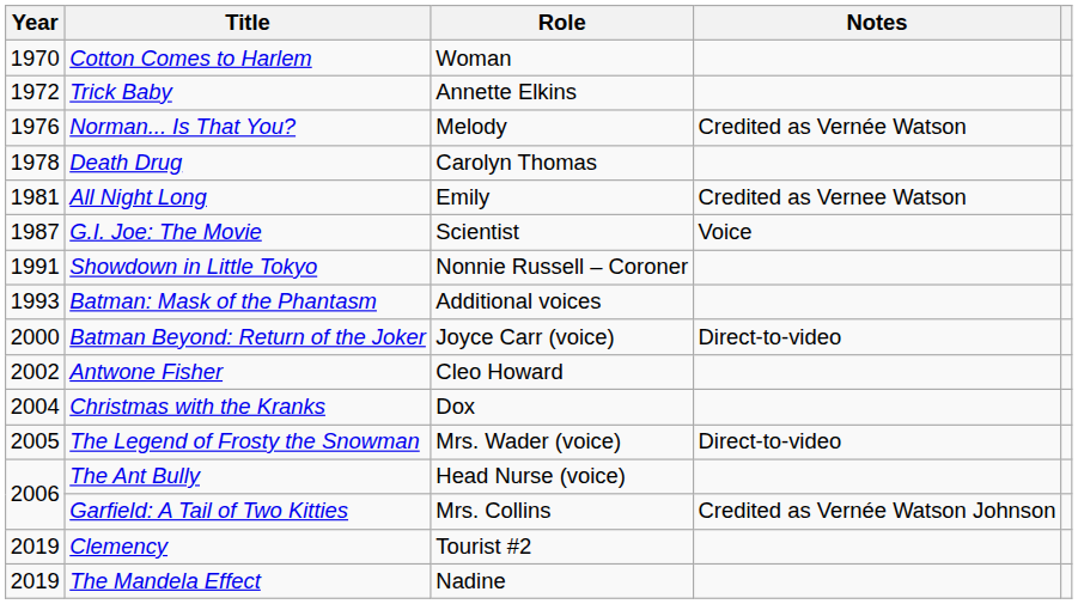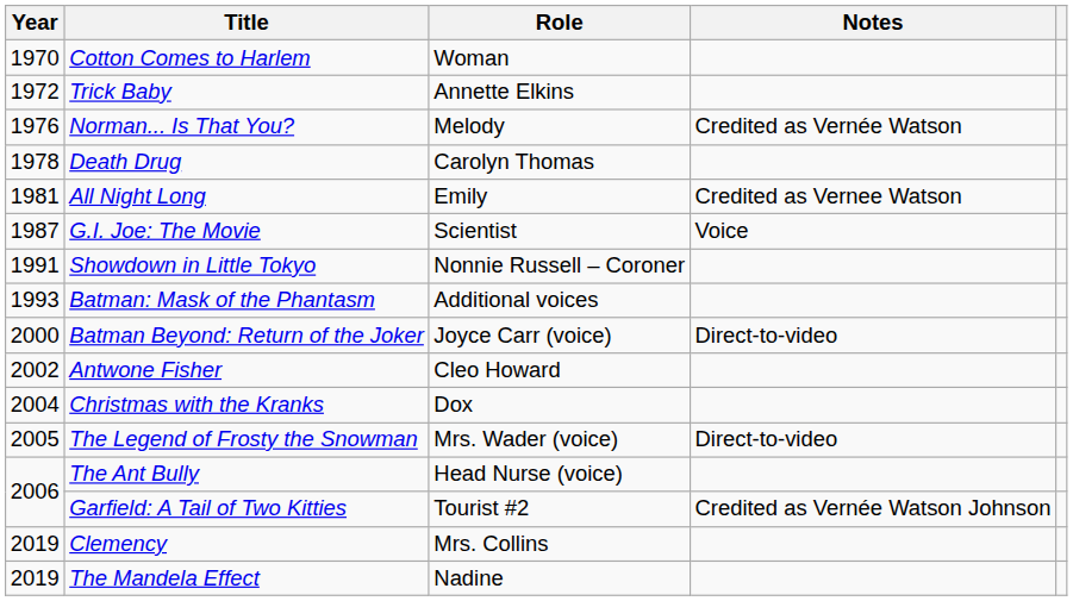Garfield: A Tail of Two Kitties | Role: Mrs. Collins -> Tourist #2
Clemency | Role: Tourist #2 -> Mrs. Collins
